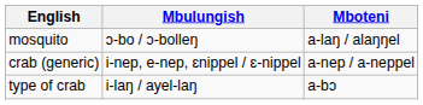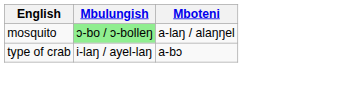mosquito | Mbulungish: no background -> lightgreen background
- row: crab (generic) | i-nep, e-nep, ɛnippel / ɛ-nippel | a-nep / a-neppel
